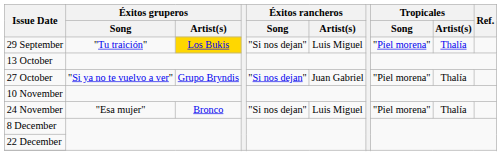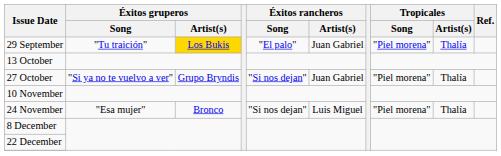29 September | Éxitos rancheros / Song: "Si nos dejan" -> "El palo"
29 September | Éxitos rancheros / Artist(s): Luis Miguel -> Juan Gabriel
